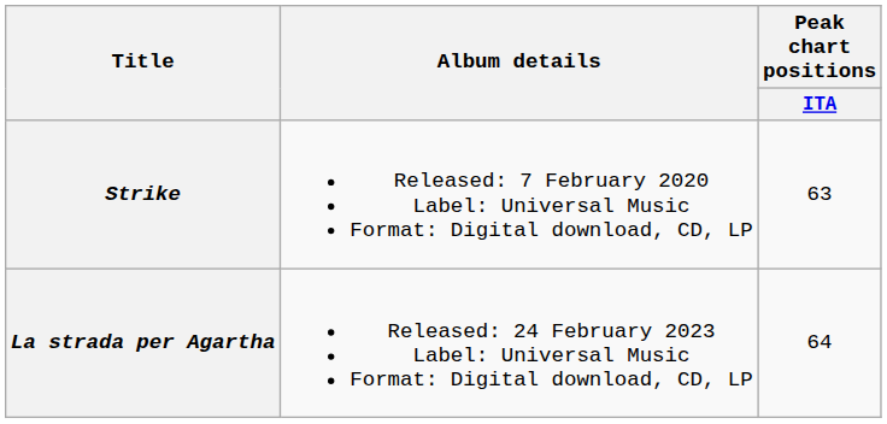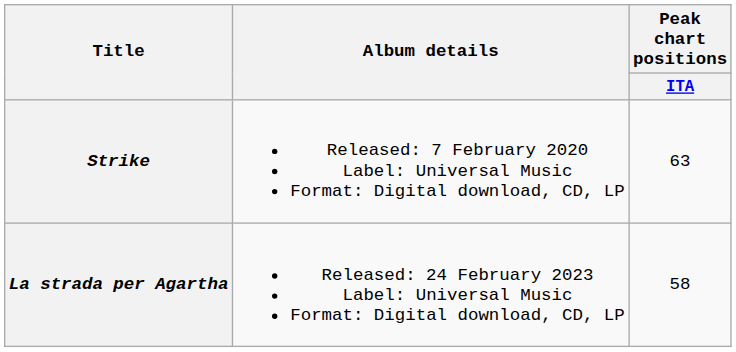La strada per Agartha | Peak chart positions / ITA: 64 -> 58
